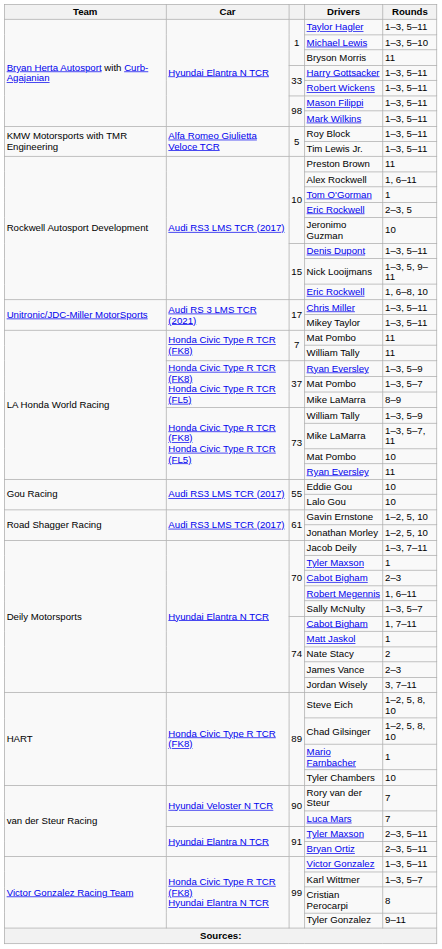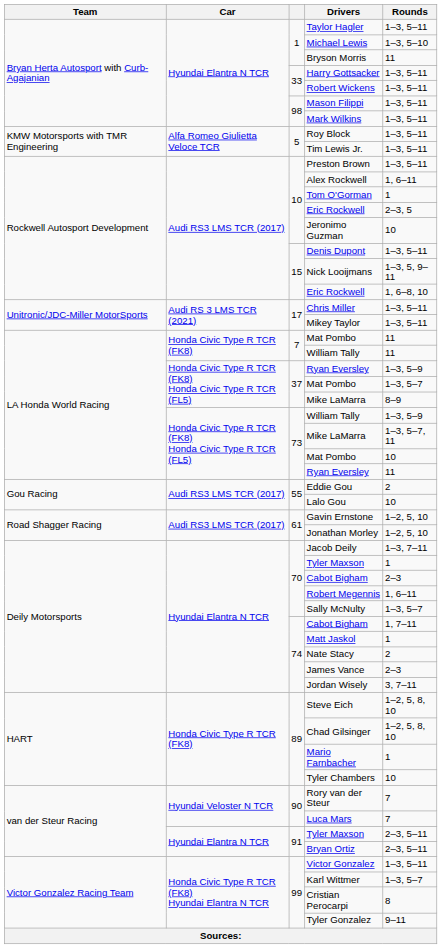Preston Brown | Rounds: 11 -> 1–3, 5–11
Eddie Gou | Rounds: 10 -> 2
